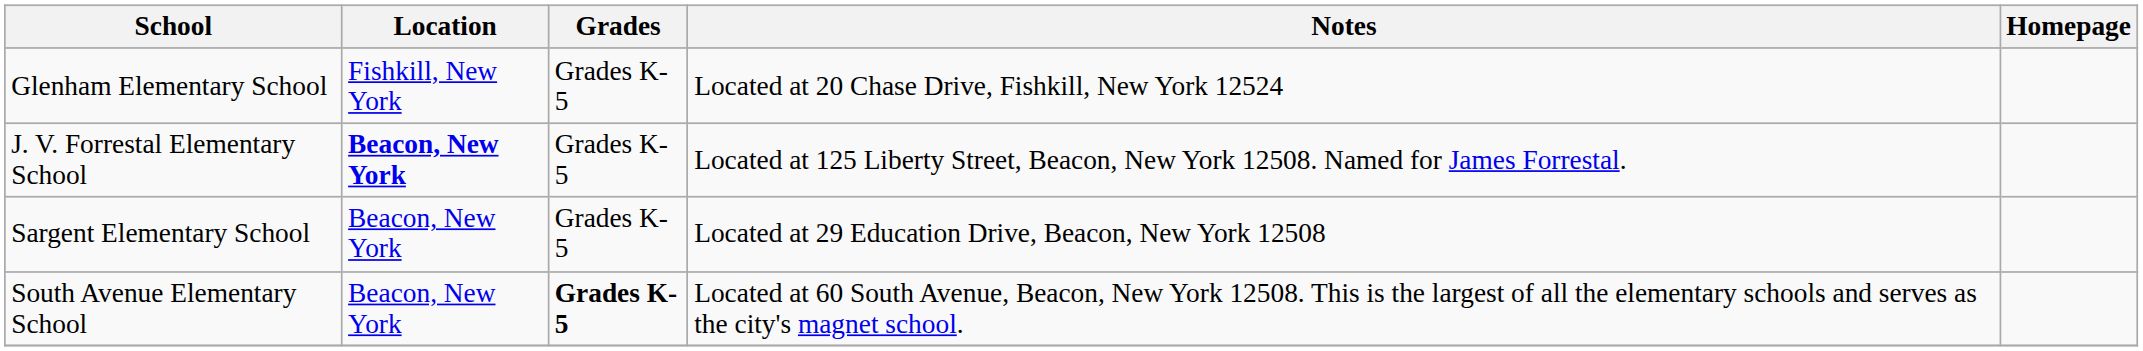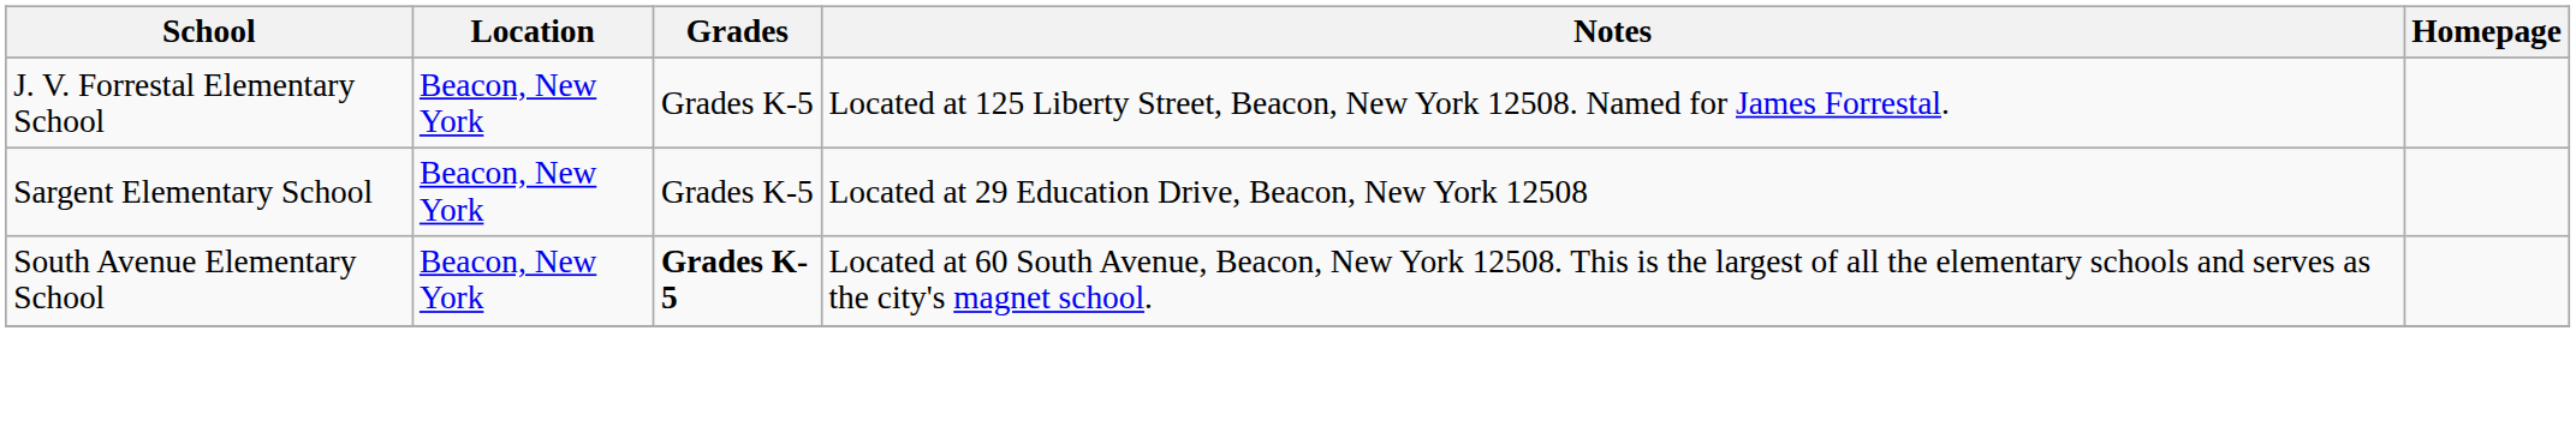- row: Glenham Elementary School | Fishkill, New York | Grades K-5 | Located at 20 Chase Drive, Fishkill, New York 12524
J. V. Forrestal Elementary School | Location: bold -> normal
